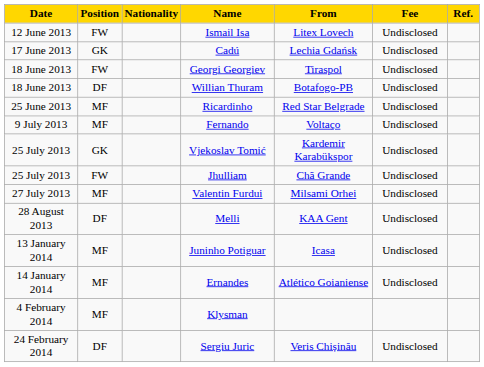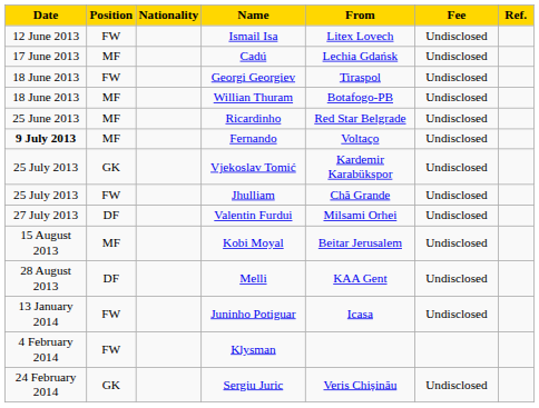Cadú | Position: GK -> MF
Willian Thuram | Position: DF -> MF
Fernando | Date: normal -> bold
Valentin Furdui | Position: MF -> DF
+ row: 15 August 2013 | MF | Kobi Moyal | Beitar Jerusalem | Undisclosed
Juninho Potiguar | Position: MF -> FW
- row: 14 January 2014 | MF | Ernandes | Atlético Goianiense | Undisclosed
Klysman | Position: MF -> FW
Sergiu Juric | Position: DF -> GK
